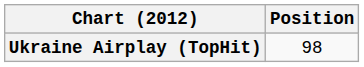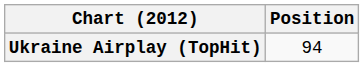Ukraine Airplay (TopHit) | Position: 98 -> 94
